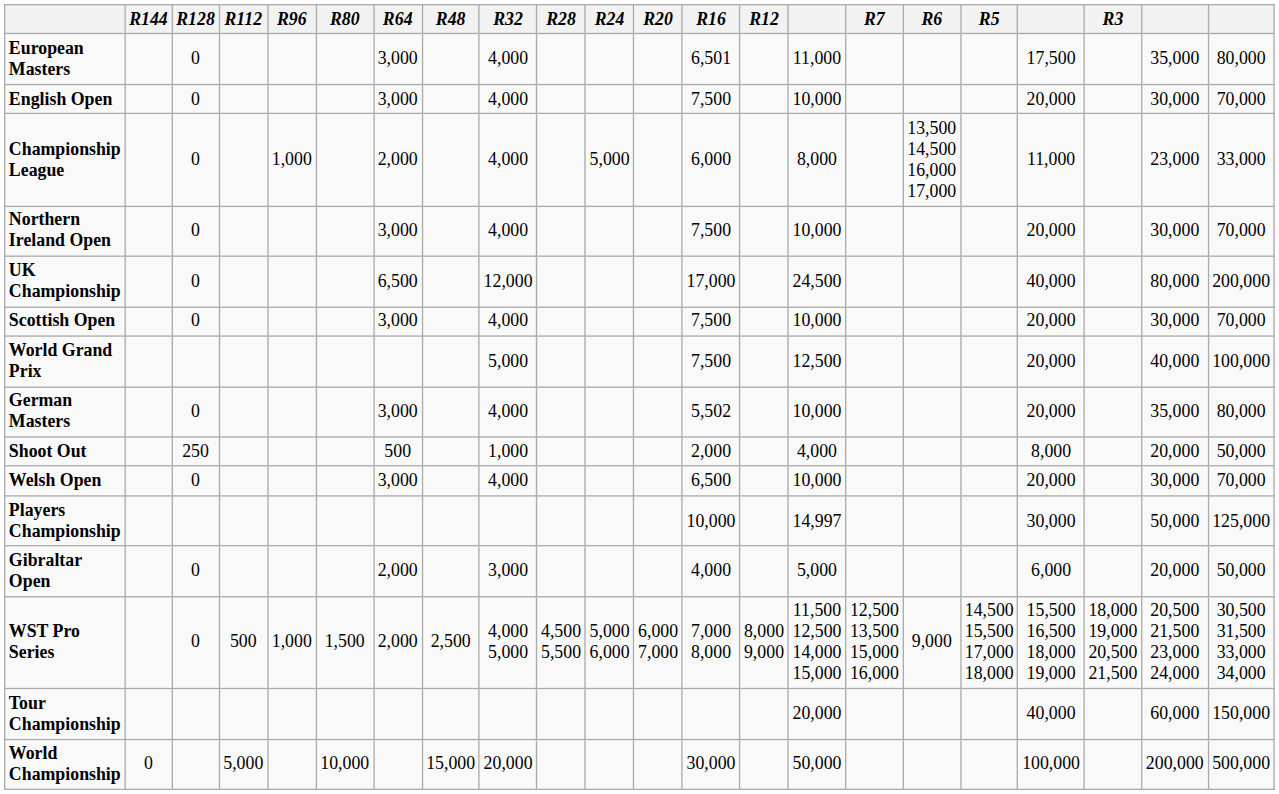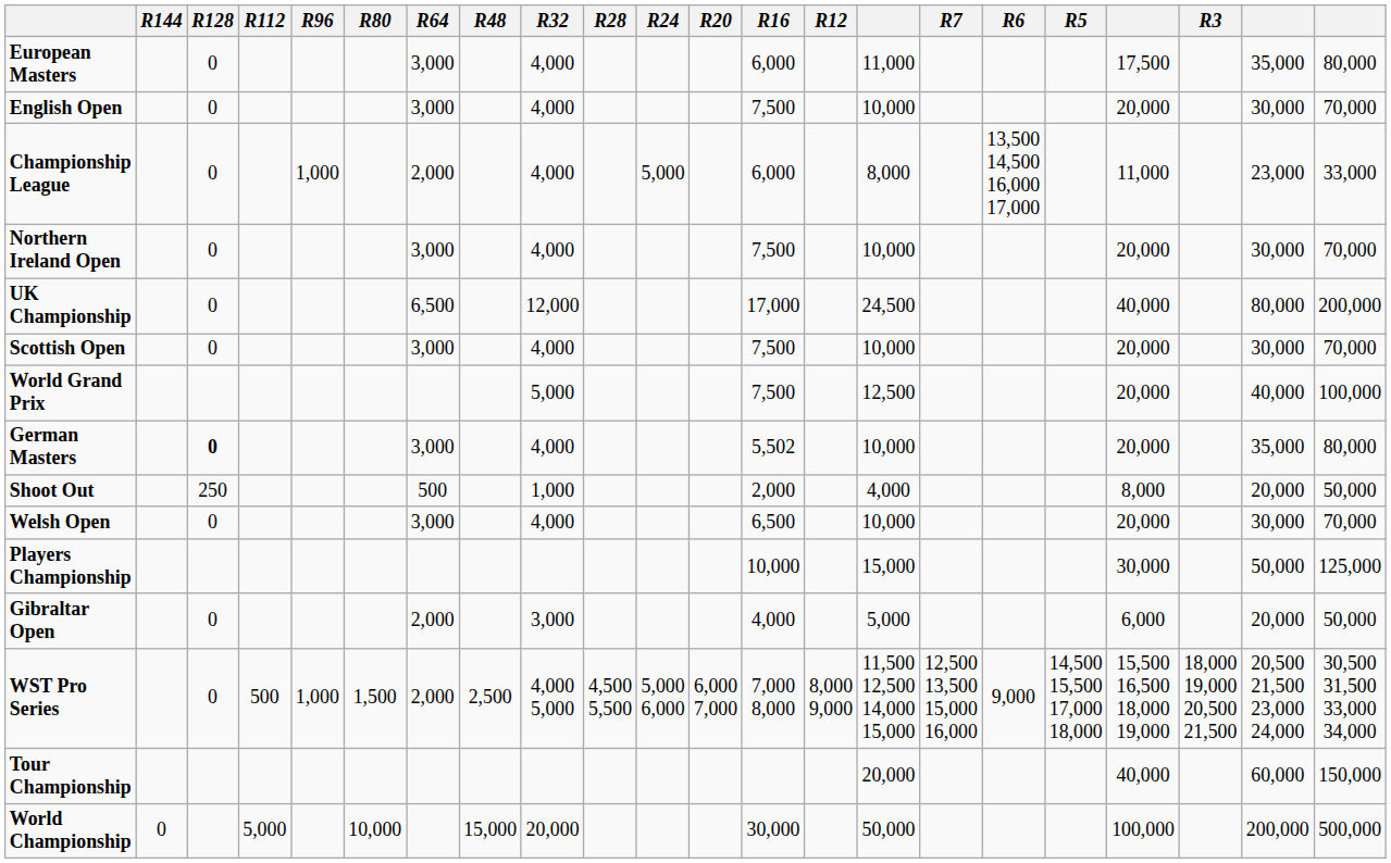European Masters | R16: 6,501 -> 6,000
German Masters | R128: normal -> bold
Players Championship | column 15: 14,997 -> 15,000
